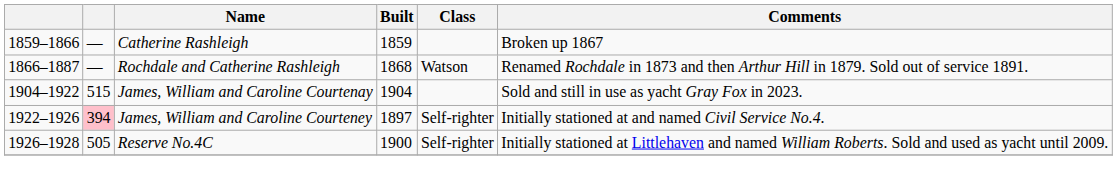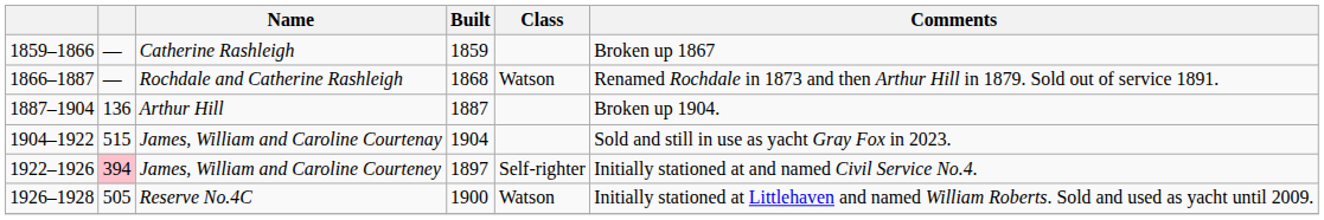+ row: 1887–1904 | 136 | Arthur Hill | 1887 | Broken up 1904.
Reserve No.4C | Class: Self-righter -> Watson
